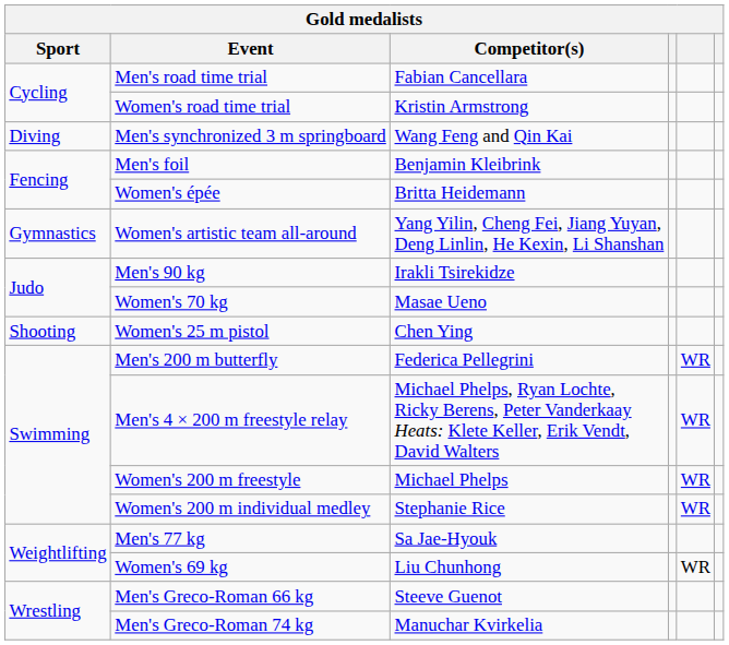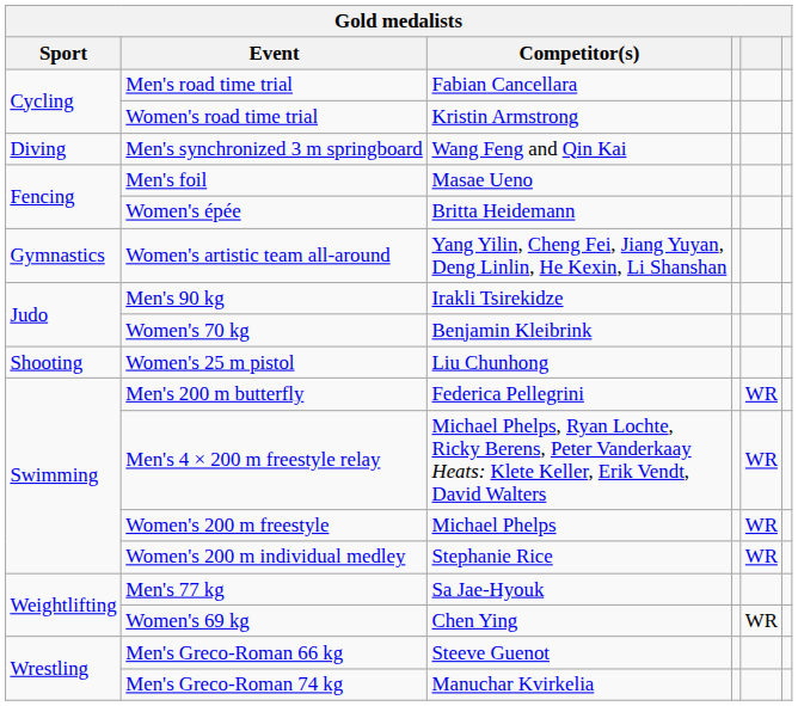Men's foil | Competitor(s): Benjamin Kleibrink -> Masae Ueno
Women's 70 kg | Competitor(s): Masae Ueno -> Benjamin Kleibrink
Women's 25 m pistol | Competitor(s): Chen Ying -> Liu Chunhong
Women's 69 kg | Competitor(s): Liu Chunhong -> Chen Ying
